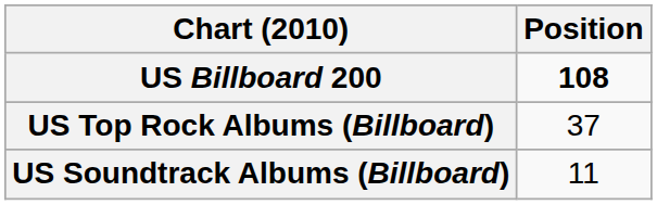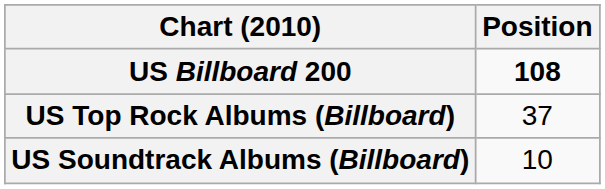US Soundtrack Albums (Billboard) | Position: 11 -> 10
